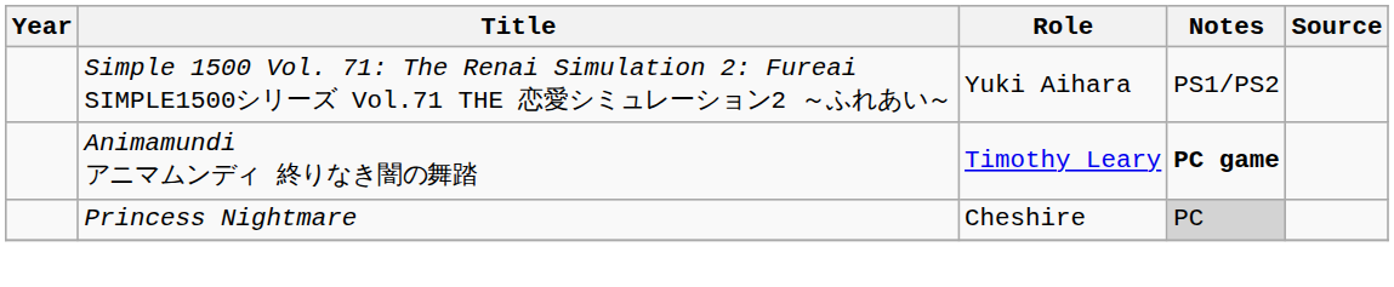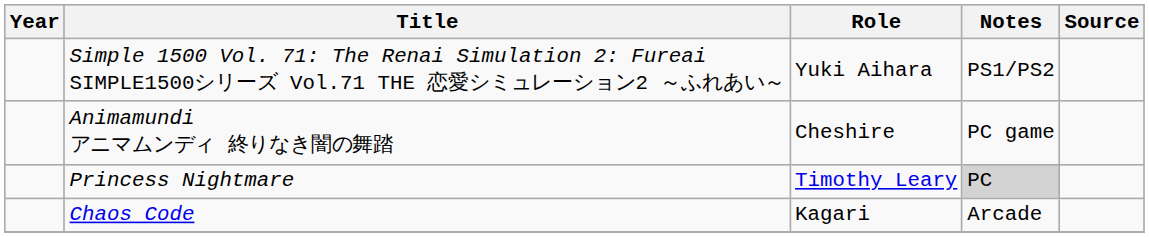Animamundi アニマムンディ 終りなき闇の舞踏 | Role: Timothy Leary -> Cheshire
Animamundi アニマムンディ 終りなき闇の舞踏 | Notes: bold -> normal
Princess Nightmare | Role: Cheshire -> Timothy Leary
+ row: Chaos Code | Kagari | Arcade
